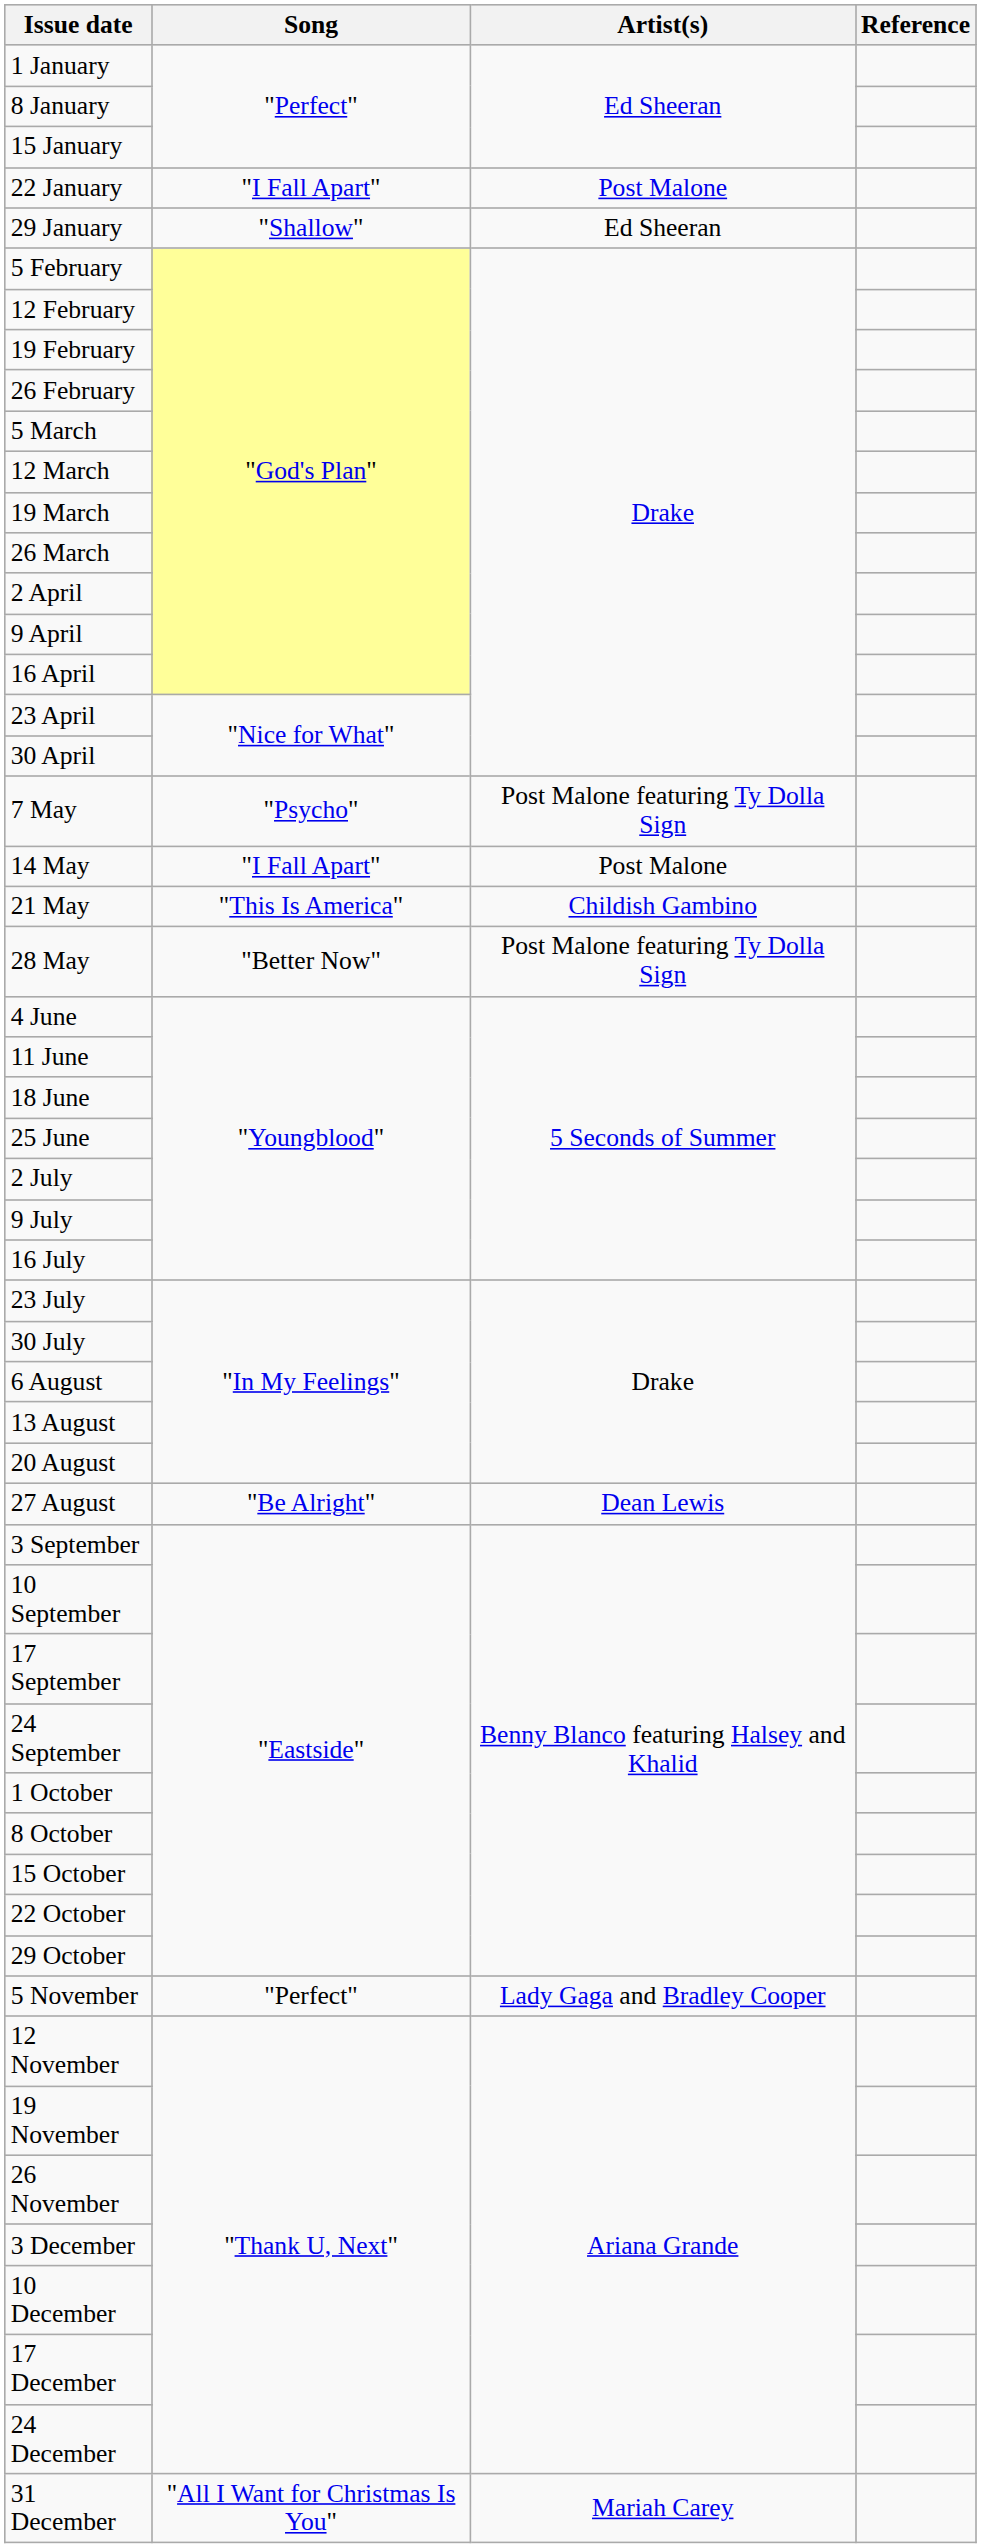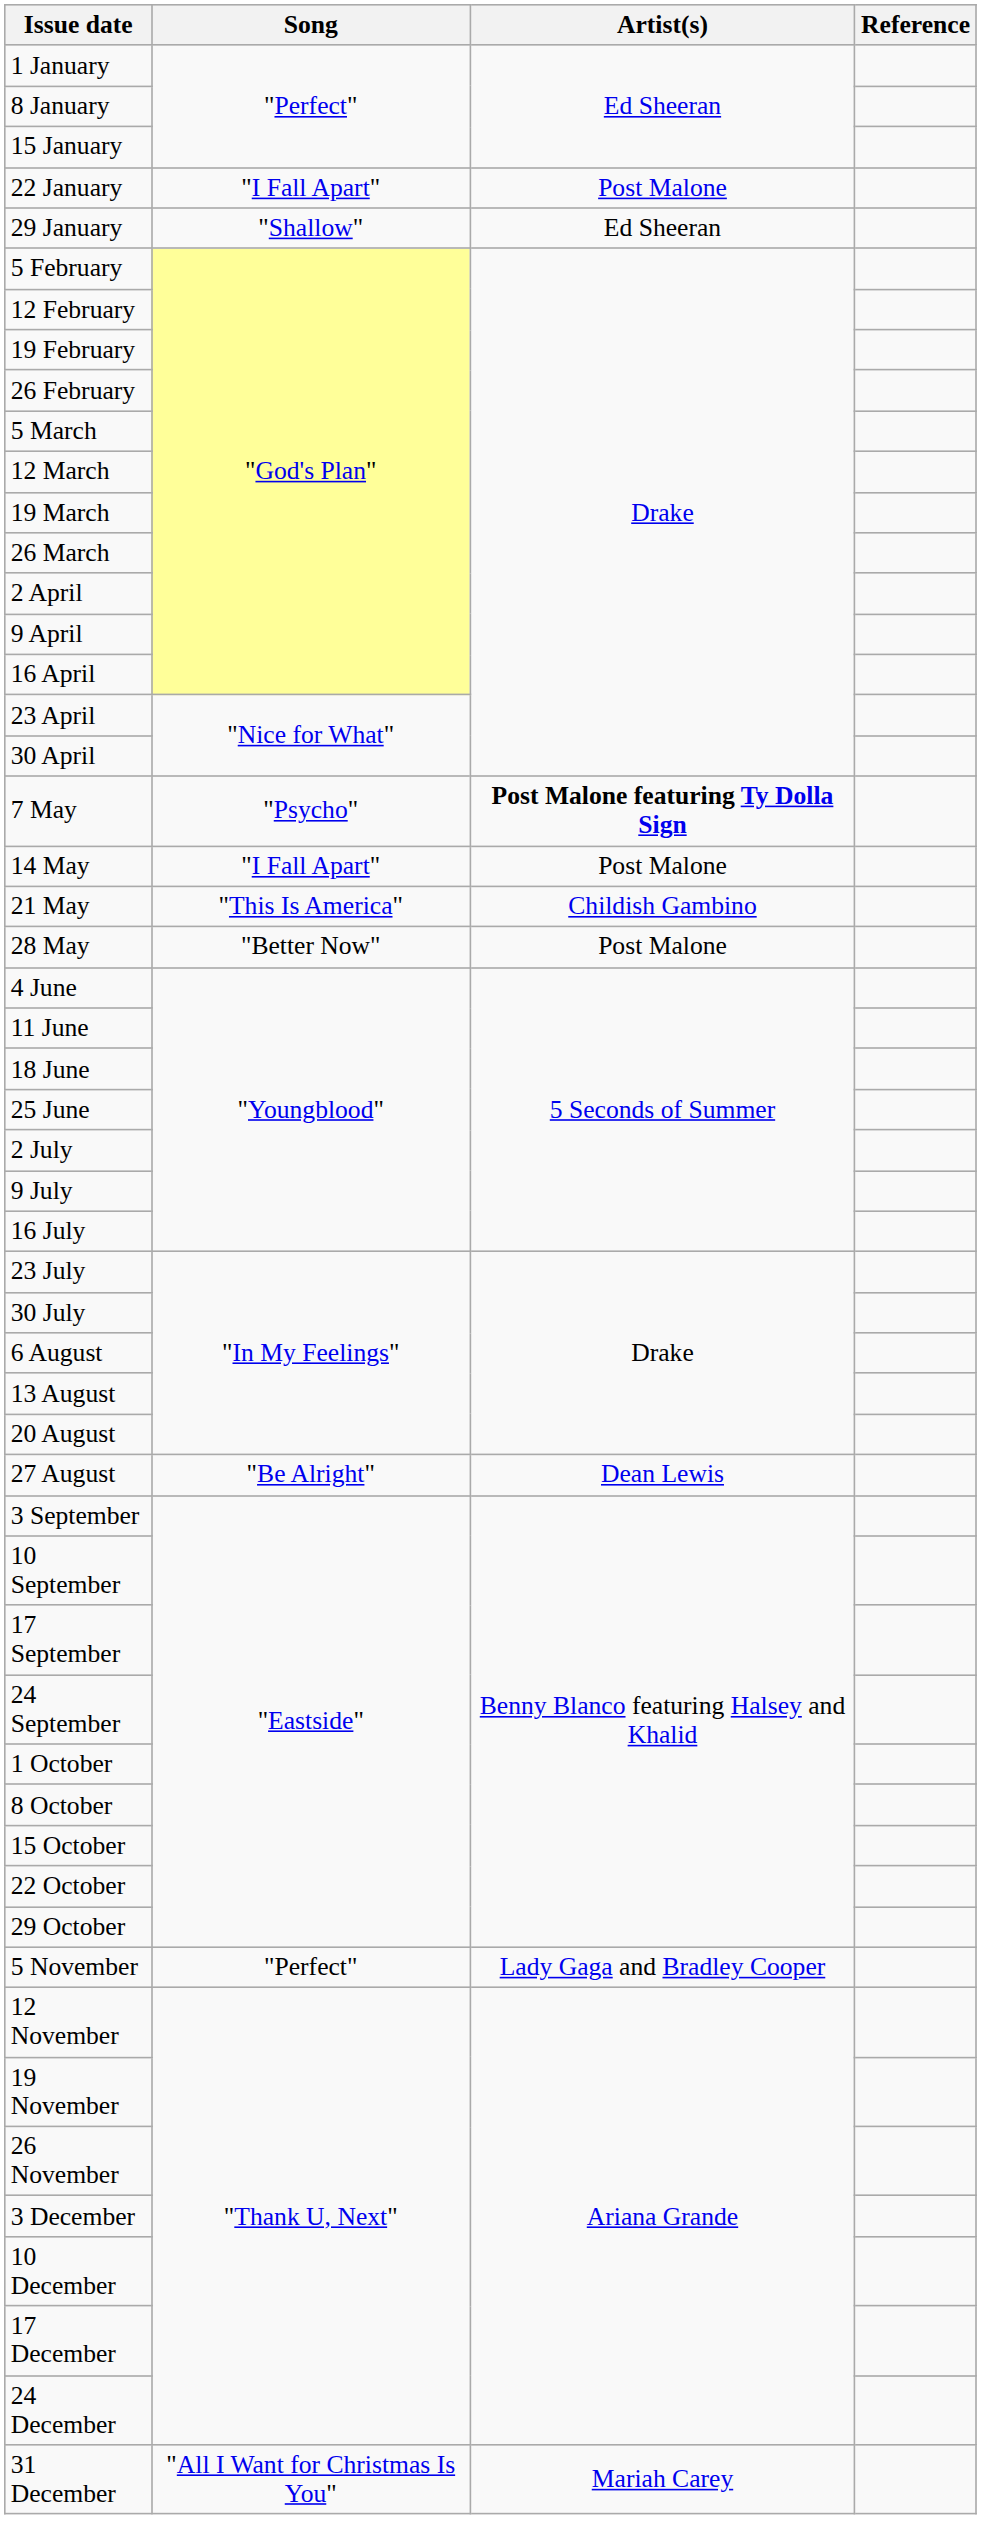7 May | Artist(s): normal -> bold
28 May | Artist(s): Post Malone featuring Ty Dolla Sign -> Post Malone
